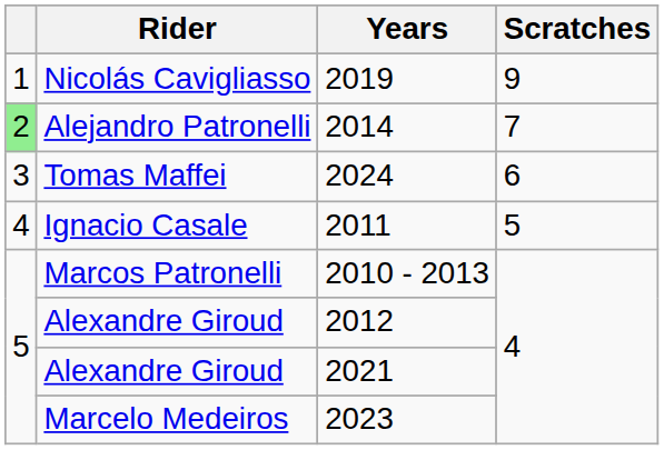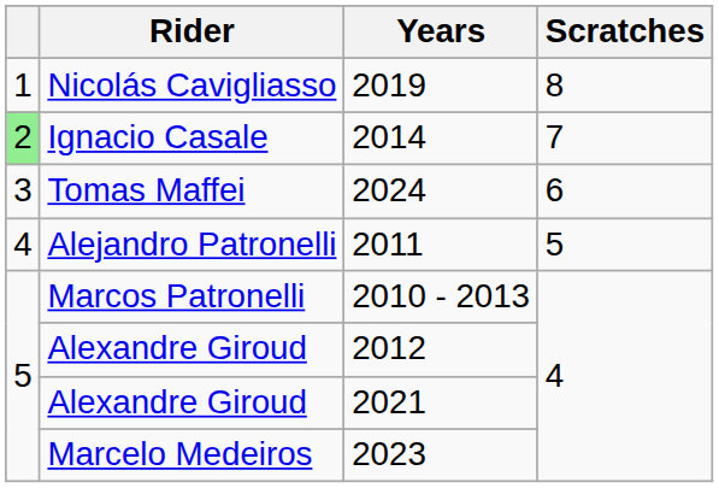2019 | Scratches: 9 -> 8
2014 | Rider: Alejandro Patronelli -> Ignacio Casale
2011 | Rider: Ignacio Casale -> Alejandro Patronelli
